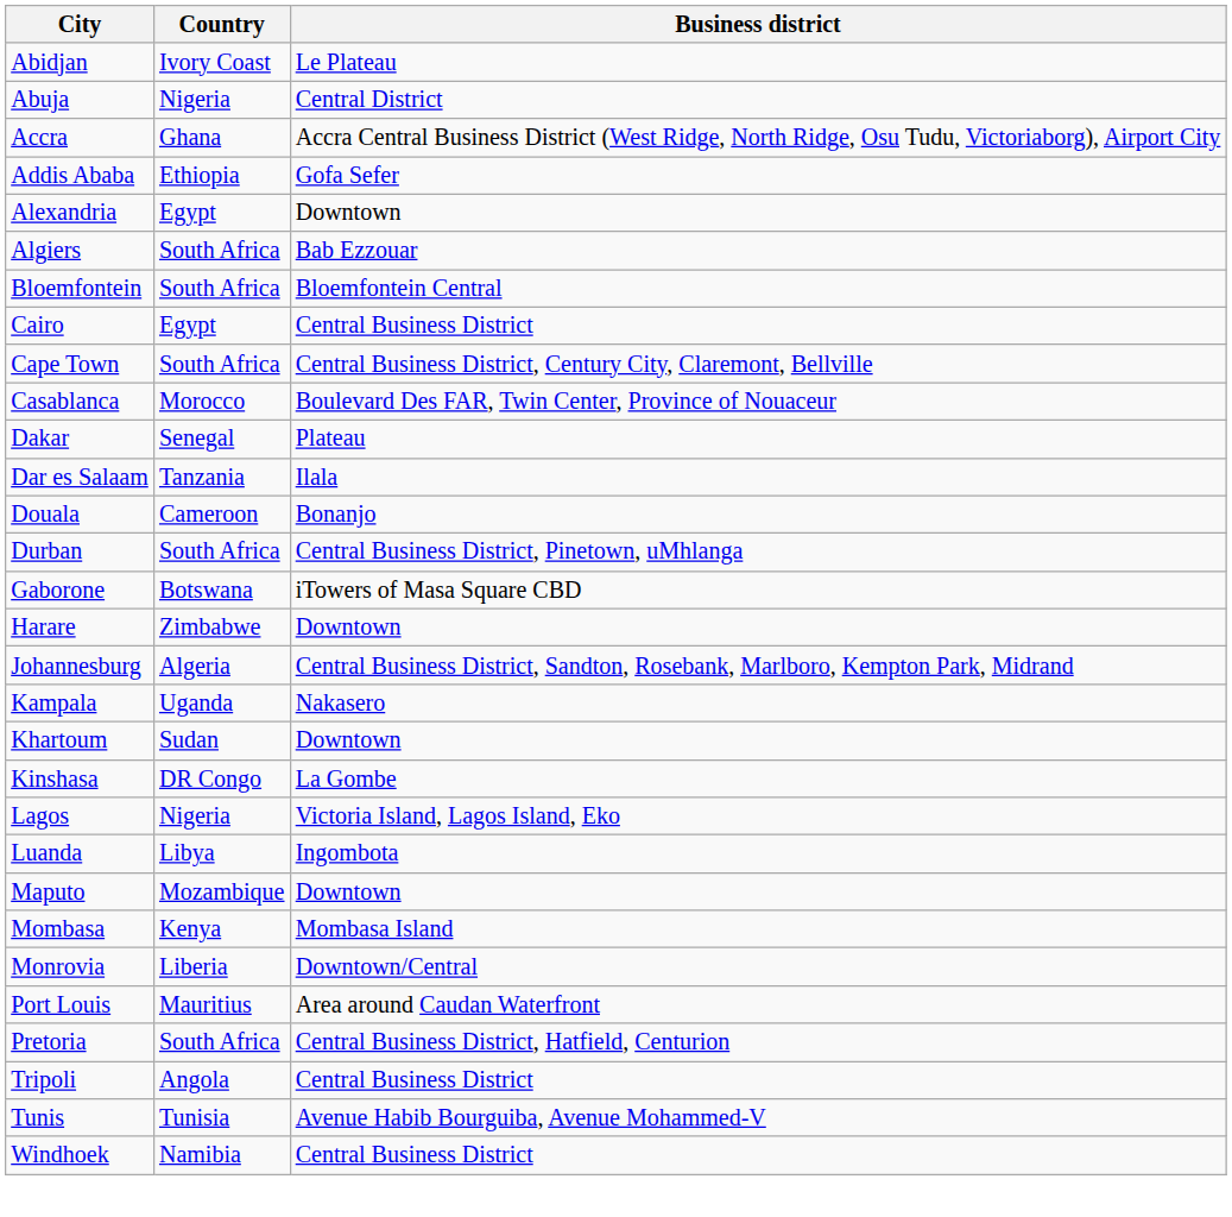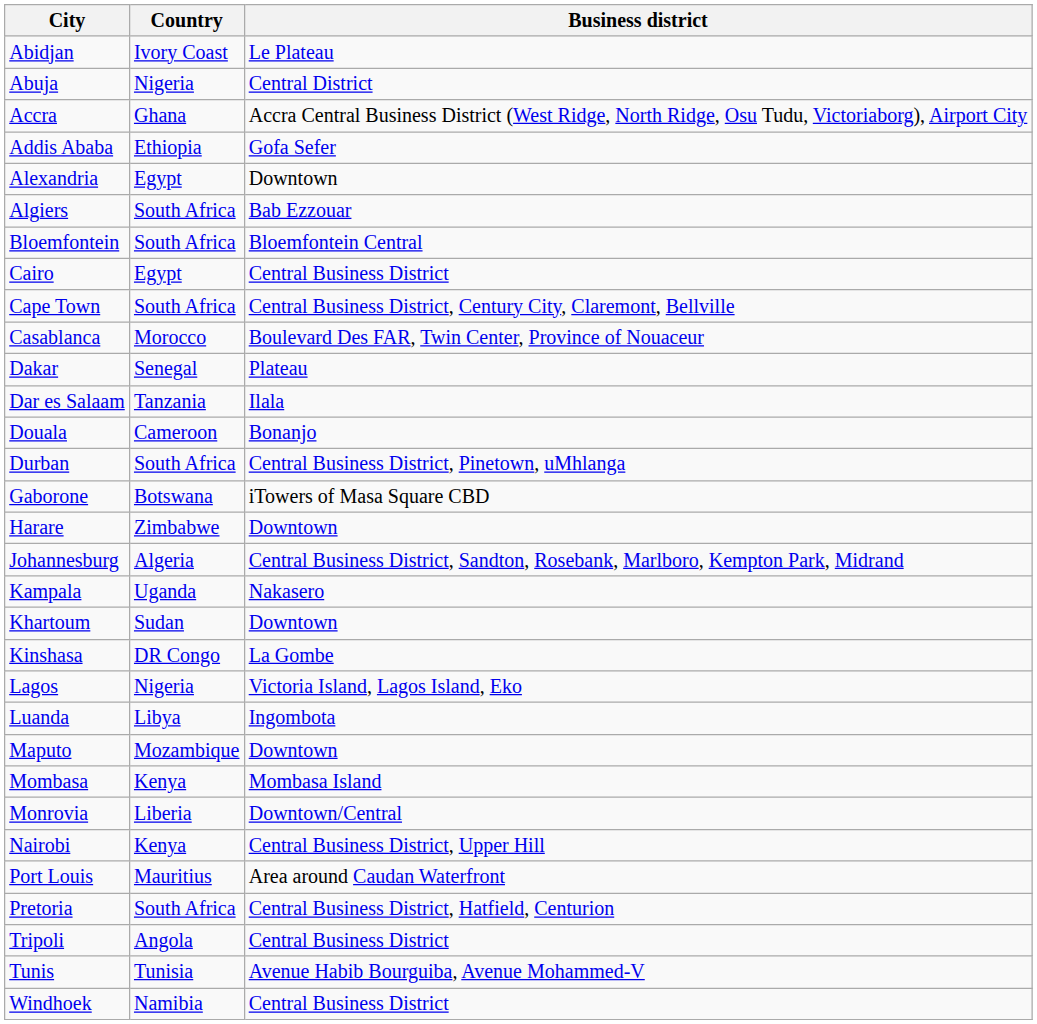+ row: Nairobi | Kenya | Central Business District, Upper Hill
